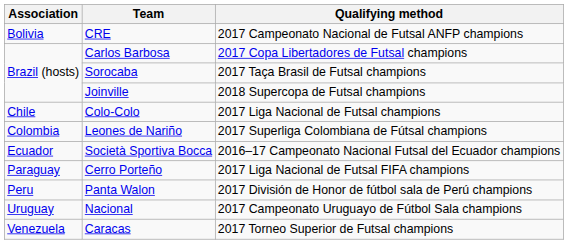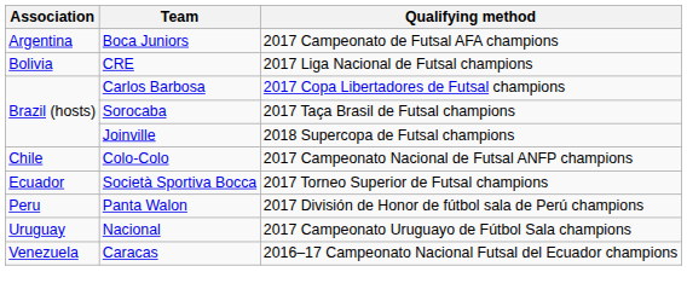+ row: Argentina | Boca Juniors | 2017 Campeonato de Futsal AFA champions
CRE | Qualifying method: 2017 Campeonato Nacional de Futsal ANFP champions -> 2017 Liga Nacional de Futsal champions
Colo-Colo | Qualifying method: 2017 Liga Nacional de Futsal champions -> 2017 Campeonato Nacional de Futsal ANFP champions
- row: Colombia | Leones de Nariño | 2017 Superliga Colombiana de Fútsal champions
Società Sportiva Bocca | Qualifying method: 2016–17 Campeonato Nacional Futsal del Ecuador champions -> 2017 Torneo Superior de Futsal champions
- row: Paraguay | Cerro Porteño | 2017 Liga Nacional de Futsal FIFA champions
Caracas | Qualifying method: 2017 Torneo Superior de Futsal champions -> 2016–17 Campeonato Nacional Futsal del Ecuador champions
